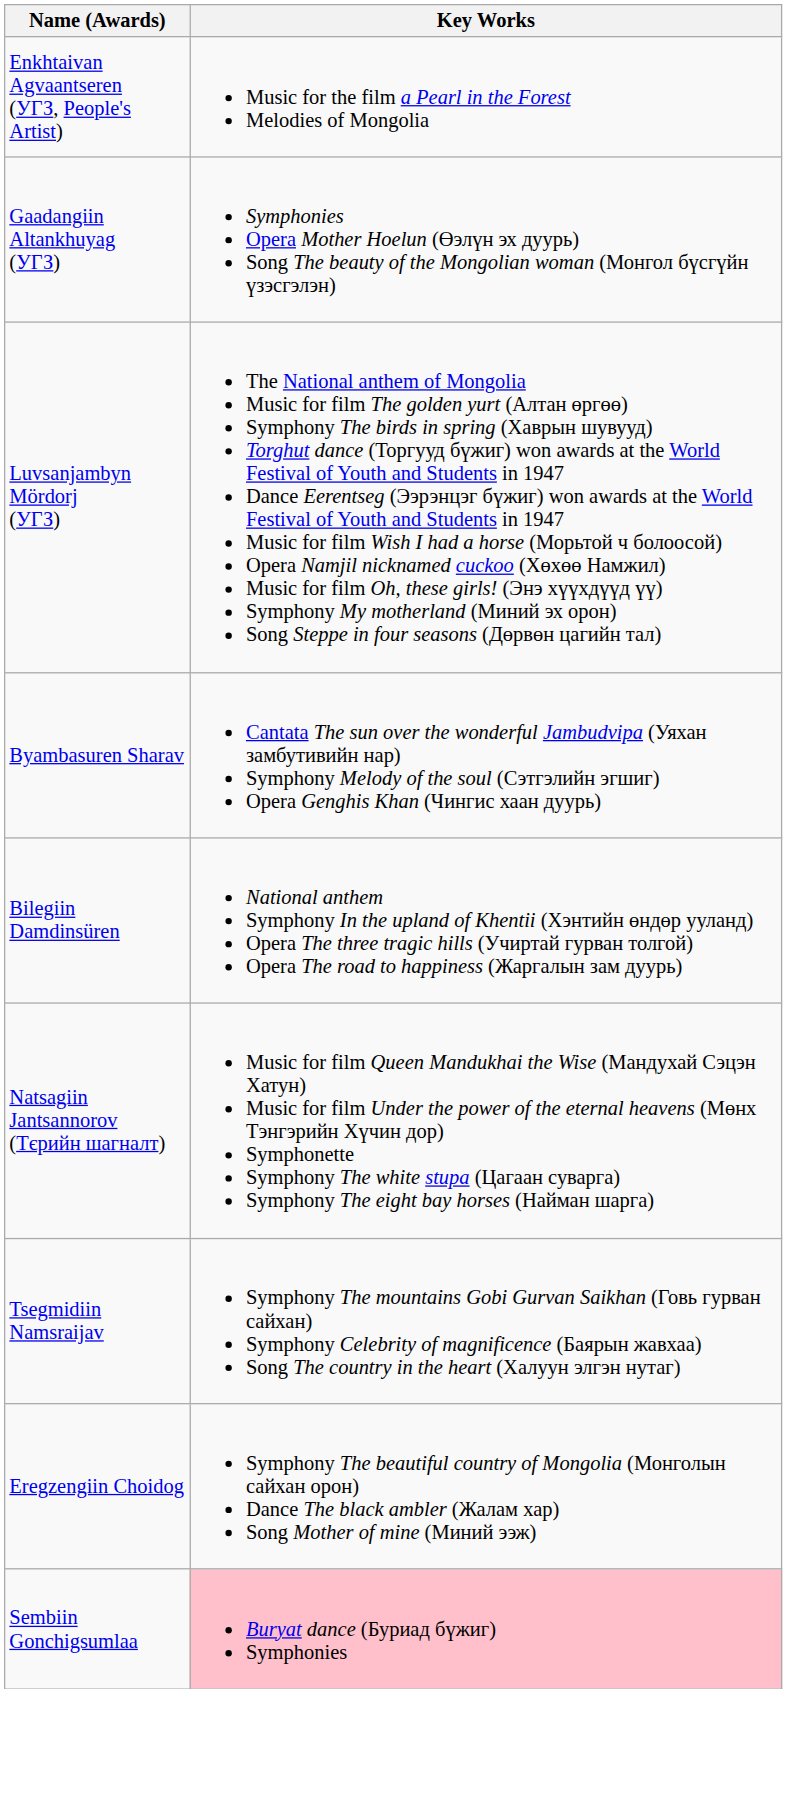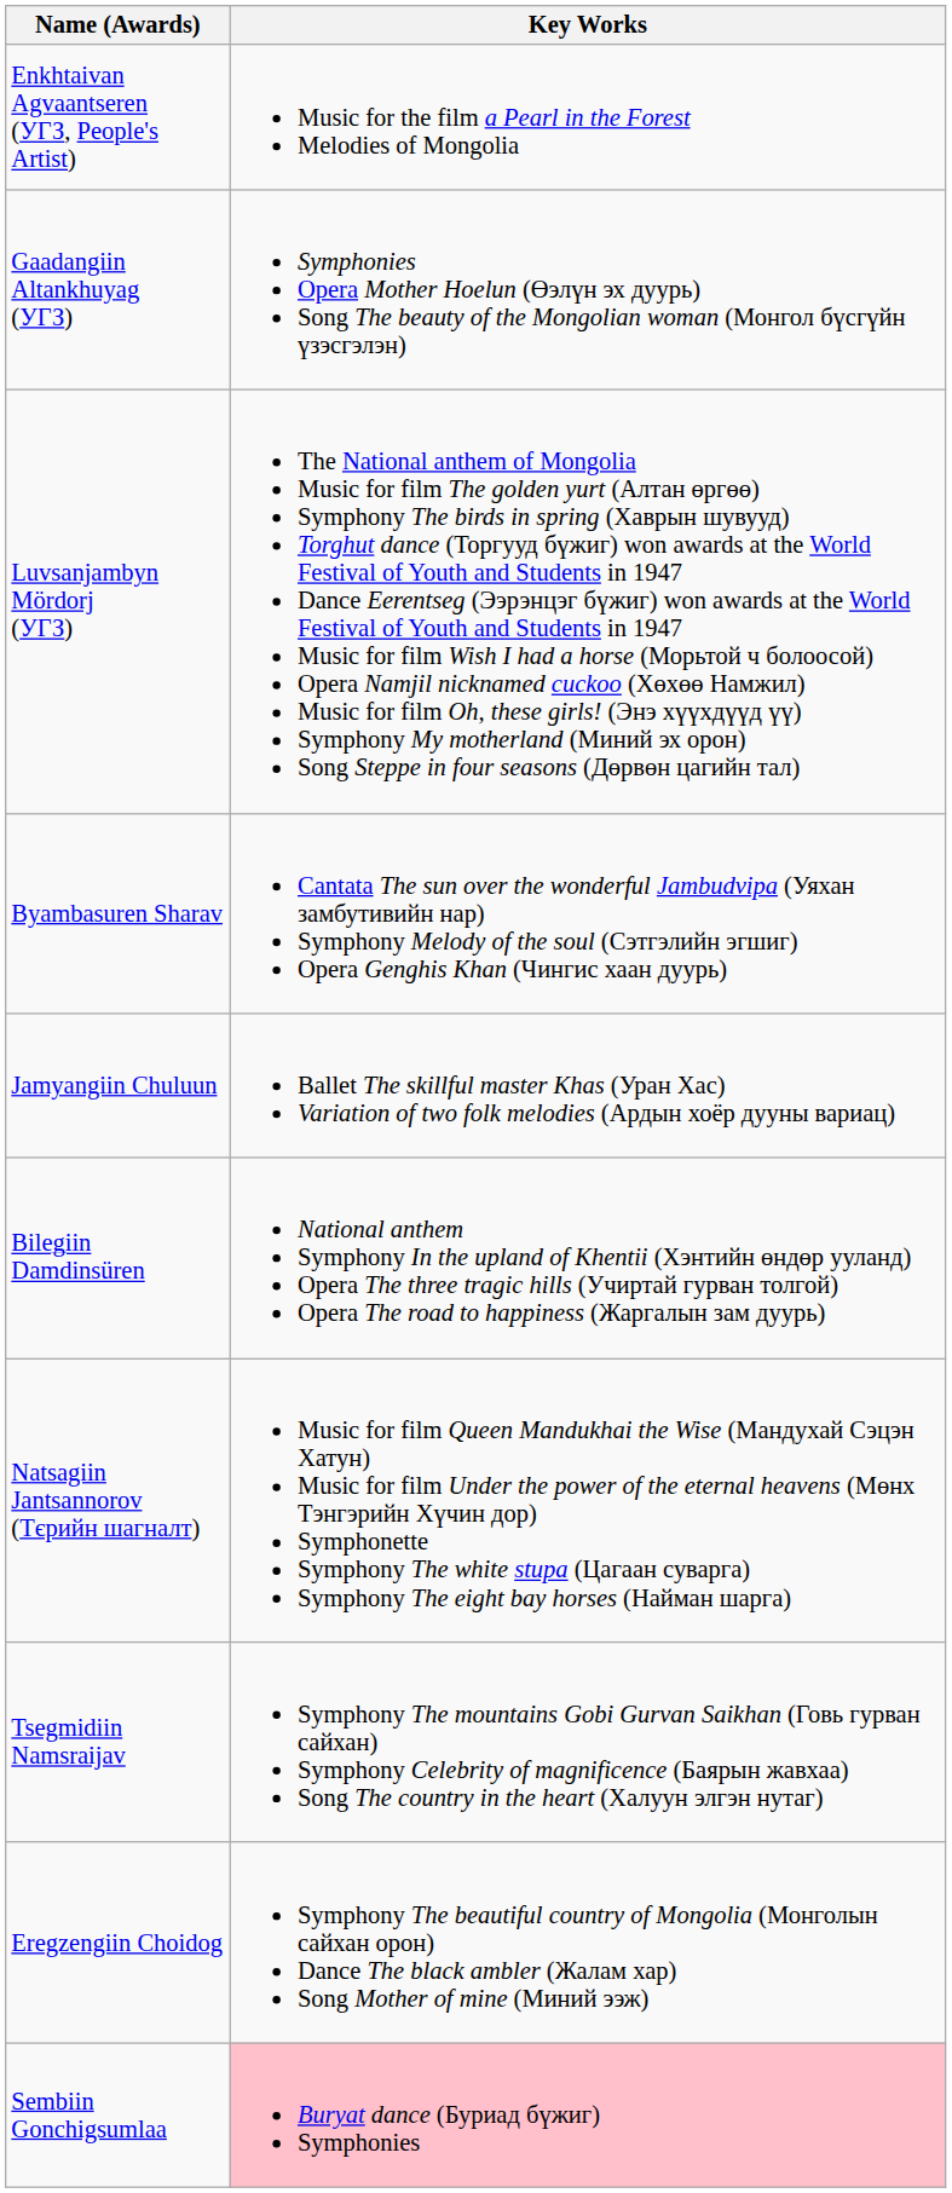+ row: Jamyangiin Chuluun | Ballet The skillful master Khas (Уран Хас) Variation of two folk melodies (Ардын хоёр дууны вариац)
